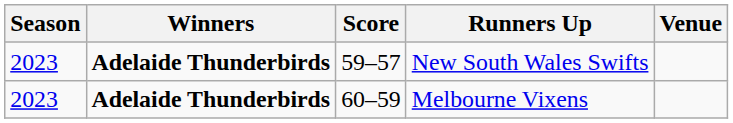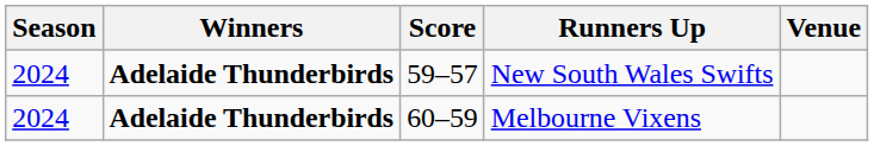New South Wales Swifts | Season: 2023 -> 2024
Melbourne Vixens | Season: 2023 -> 2024
